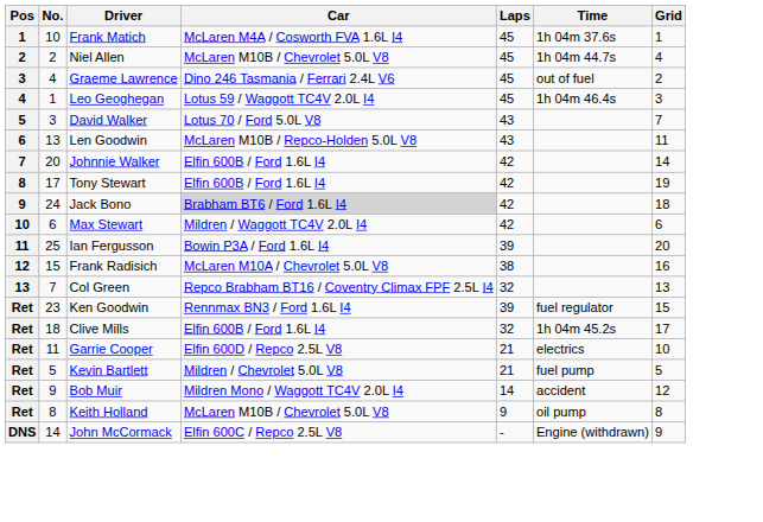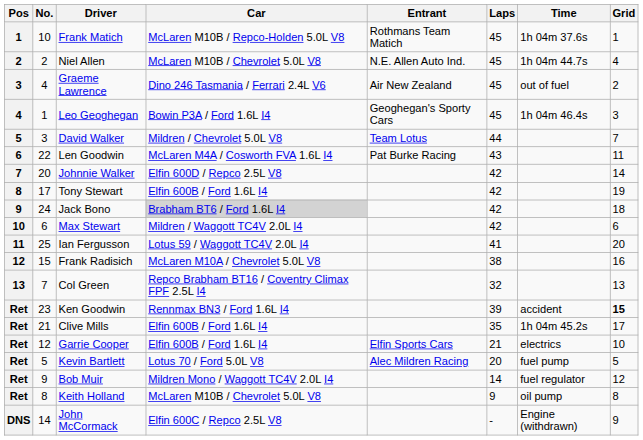+ column: Entrant | Rothmans Team Matich | N.E. Allen Auto Ind. | Air New Zealand | Geoghegan's Sporty Cars | Team Lotus | Pat Burke Racing | Elfin Sports Cars | Alec Mildren Racing
Frank Matich | Car: McLaren M4A / Cosworth FVA 1.6L I4 -> McLaren M10B / Repco-Holden 5.0L V8
Leo Geoghegan | Car: Lotus 59 / Waggott TC4V 2.0L I4 -> Bowin P3A / Ford 1.6L I4
David Walker | Car: Lotus 70 / Ford 5.0L V8 -> Mildren / Chevrolet 5.0L V8
David Walker | Laps: 43 -> 44
Len Goodwin | No.: 13 -> 22
Len Goodwin | Car: McLaren M10B / Repco-Holden 5.0L V8 -> McLaren M4A / Cosworth FVA 1.6L I4
Johnnie Walker | Car: Elfin 600B / Ford 1.6L I4 -> Elfin 600D / Repco 2.5L V8
Ian Fergusson | Car: Bowin P3A / Ford 1.6L I4 -> Lotus 59 / Waggott TC4V 2.0L I4
Ian Fergusson | Laps: 39 -> 41
Ken Goodwin | Time: fuel regulator -> accident
Ken Goodwin | Grid: normal -> bold
Clive Mills | No.: 18 -> 21
Clive Mills | Laps: 32 -> 35
Garrie Cooper | No.: 11 -> 12
Garrie Cooper | Car: Elfin 600D / Repco 2.5L V8 -> Elfin 600B / Ford 1.6L I4
Kevin Bartlett | Car: Mildren / Chevrolet 5.0L V8 -> Lotus 70 / Ford 5.0L V8
Kevin Bartlett | Laps: 21 -> 20
Bob Muir | Time: accident -> fuel regulator
